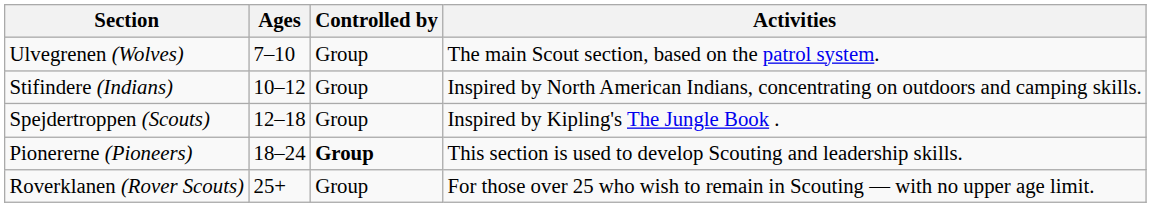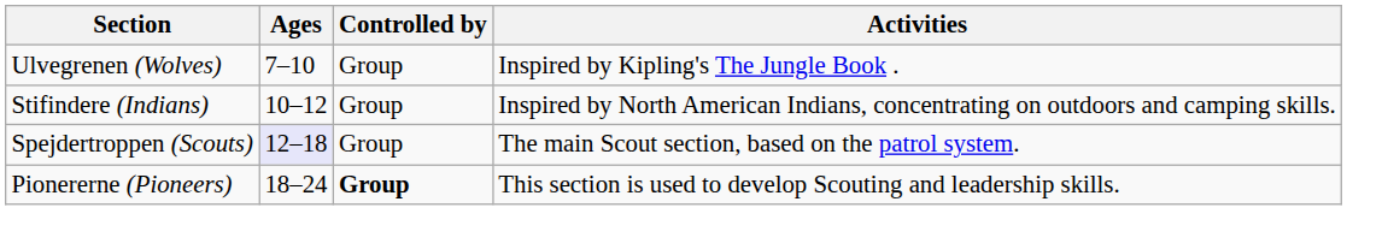Ulvegrenen (Wolves) | Activities: The main Scout section, based on the patrol system. -> Inspired by Kipling's The Jungle Book .
Spejdertroppen (Scouts) | Ages: no background -> lavender background
Spejdertroppen (Scouts) | Activities: Inspired by Kipling's The Jungle Book . -> The main Scout section, based on the patrol system.
- row: Roverklanen (Rover Scouts) | 25+ | Group | For those over 25 who wish to remain in Scouting — with no upper age limit.
